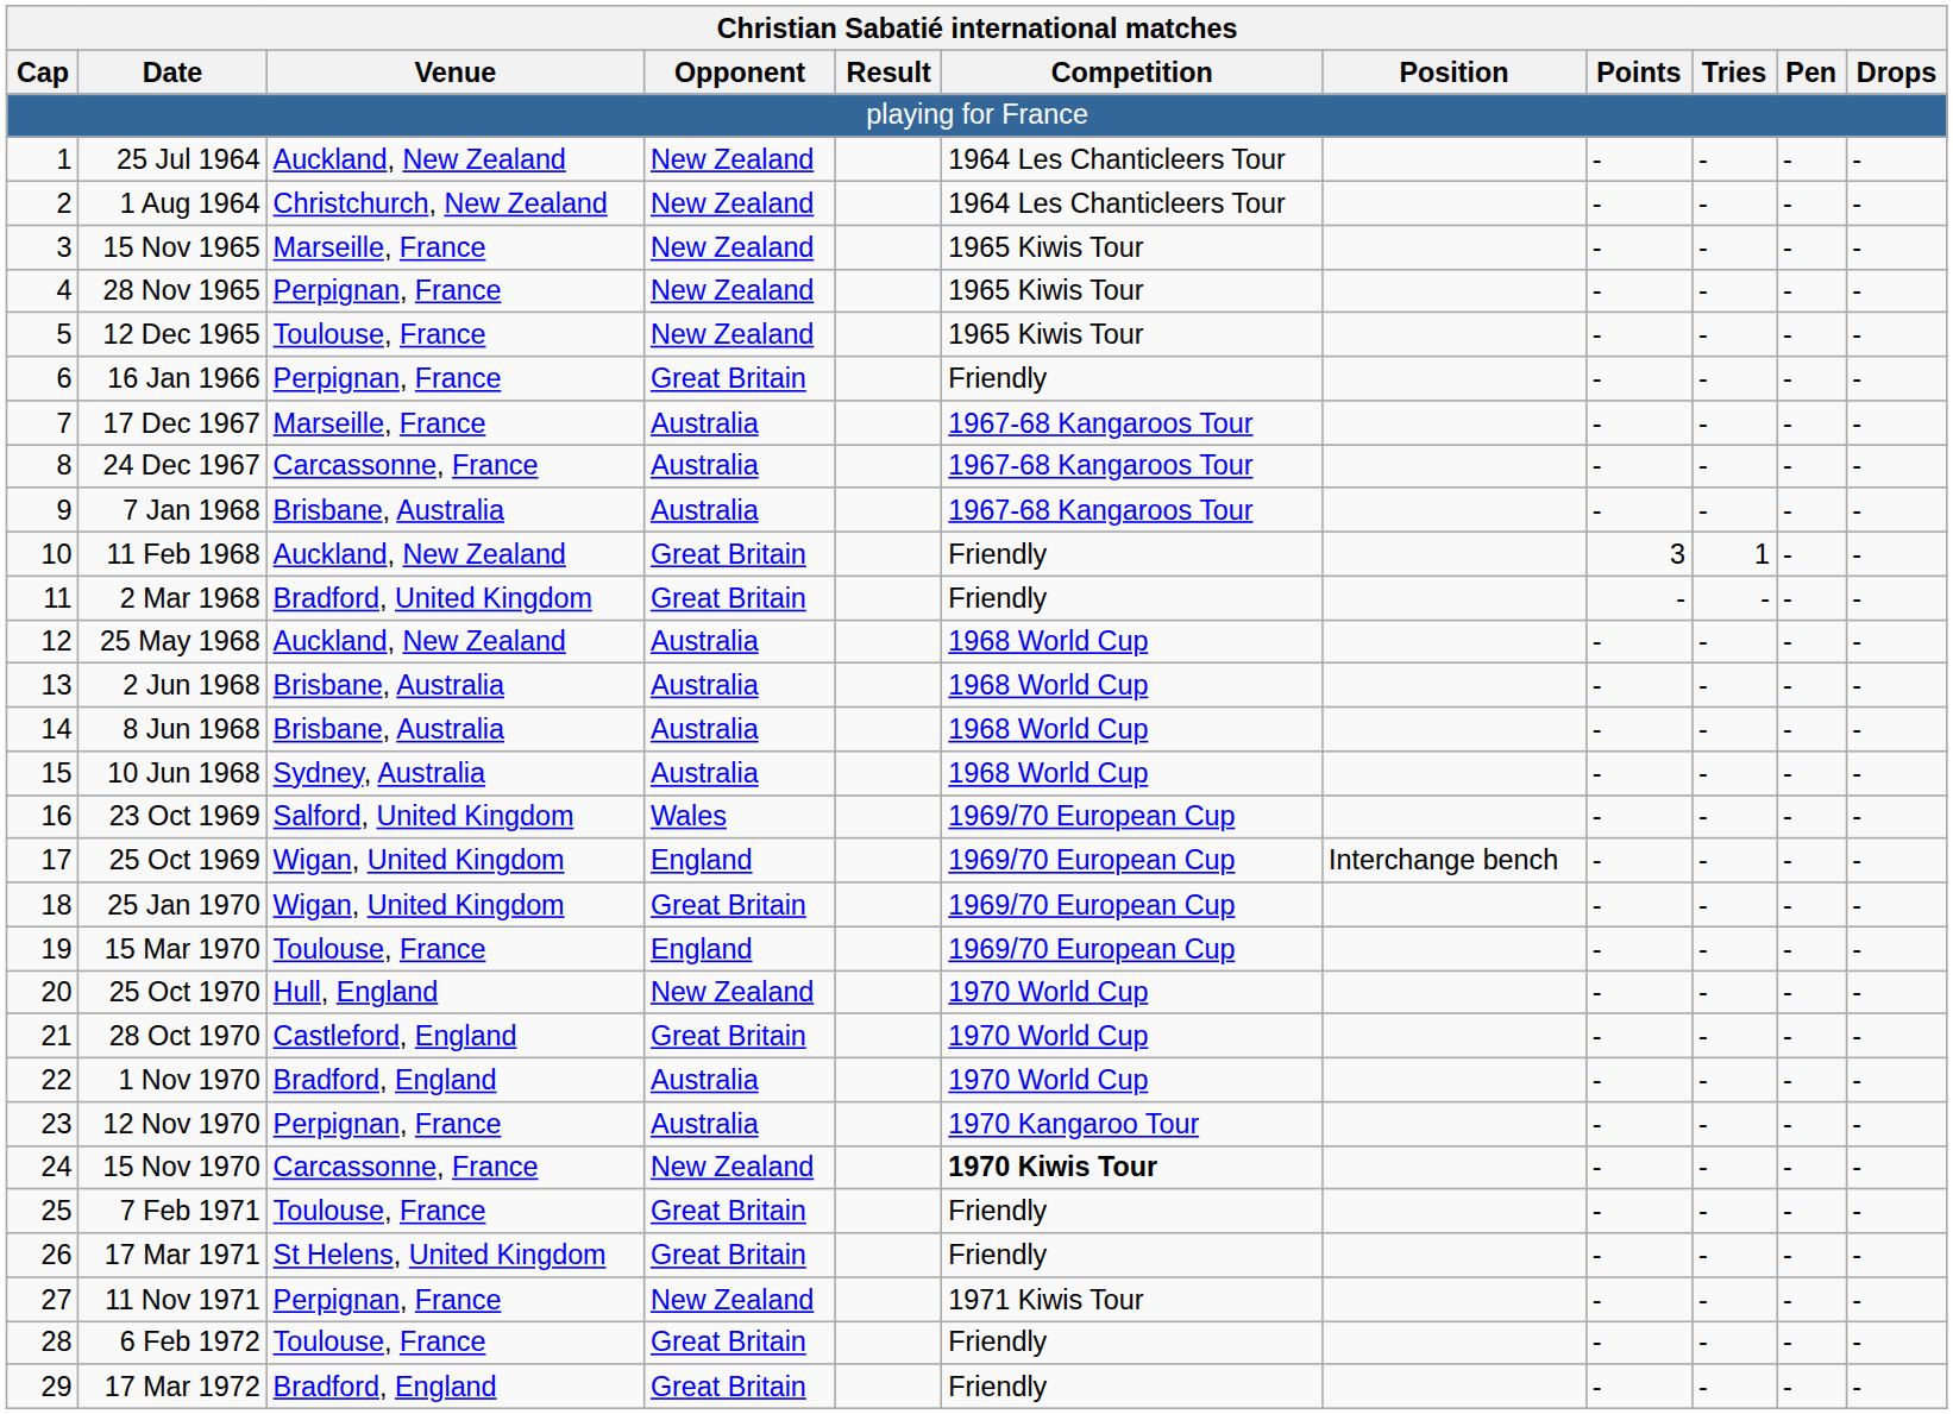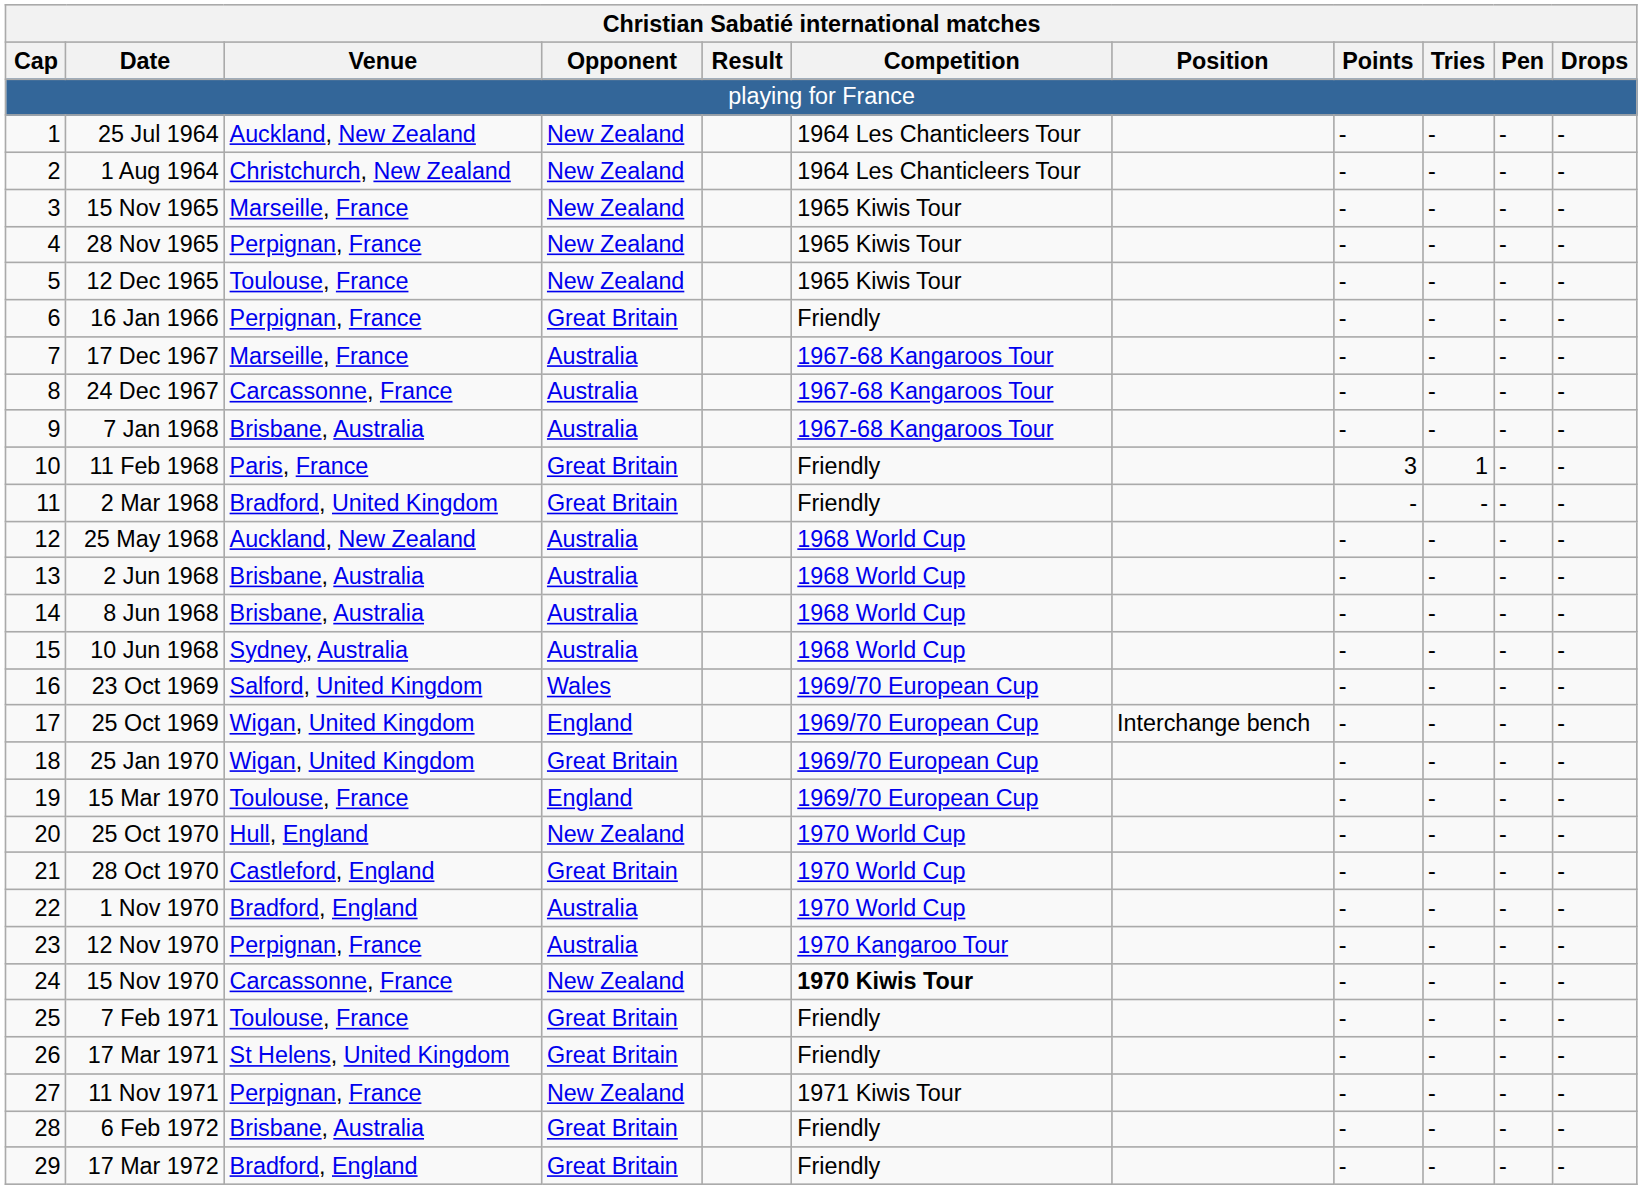11 Feb 1968 | Venue: Auckland, New Zealand -> Paris, France
6 Feb 1972 | Venue: Toulouse, France -> Brisbane, Australia
